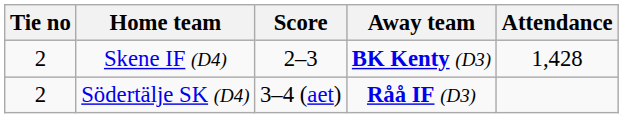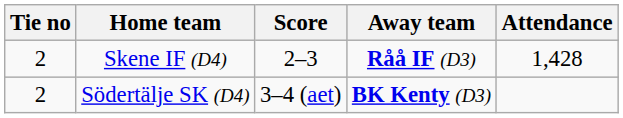Skene IF (D4) | Away team: BK Kenty (D3) -> Råå IF (D3)
Södertälje SK (D4) | Away team: Råå IF (D3) -> BK Kenty (D3)
